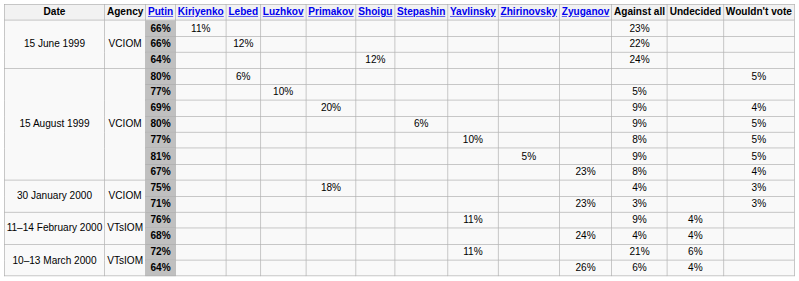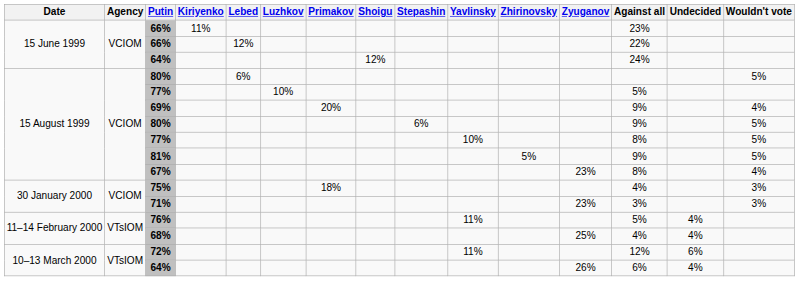76% | Against all: 9% -> 5%
68% | Zyuganov: 24% -> 25%
72% | Against all: 21% -> 12%
